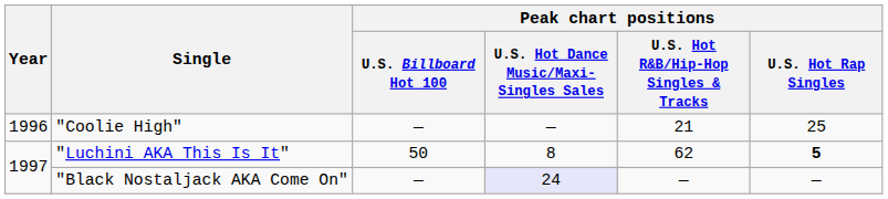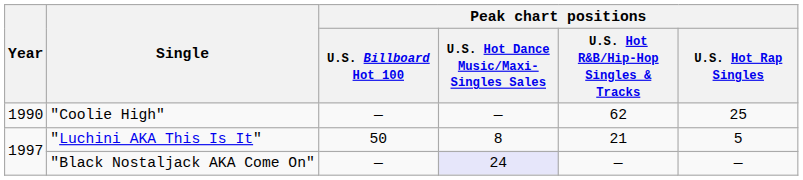"Coolie High" | Year: 1996 -> 1990
"Coolie High" | Peak chart positions / U.S. Hot R&B/Hip-Hop Singles & Tracks: 21 -> 62
"Luchini AKA This Is It" | Peak chart positions / U.S. Hot R&B/Hip-Hop Singles & Tracks: 62 -> 21
"Luchini AKA This Is It" | Peak chart positions / U.S. Hot Rap Singles: bold -> normal
